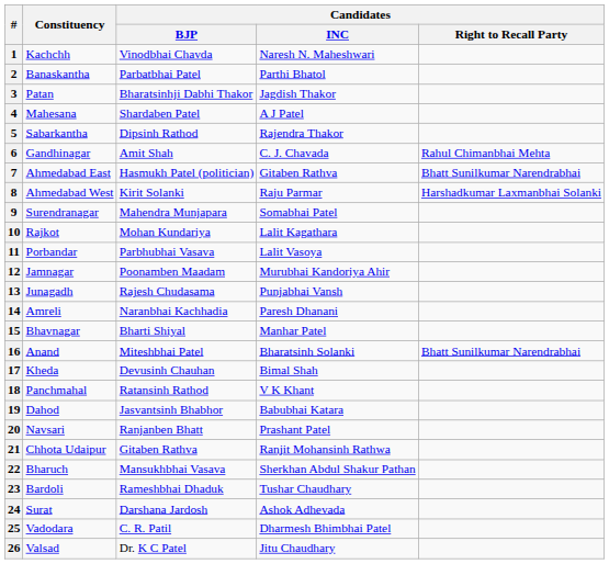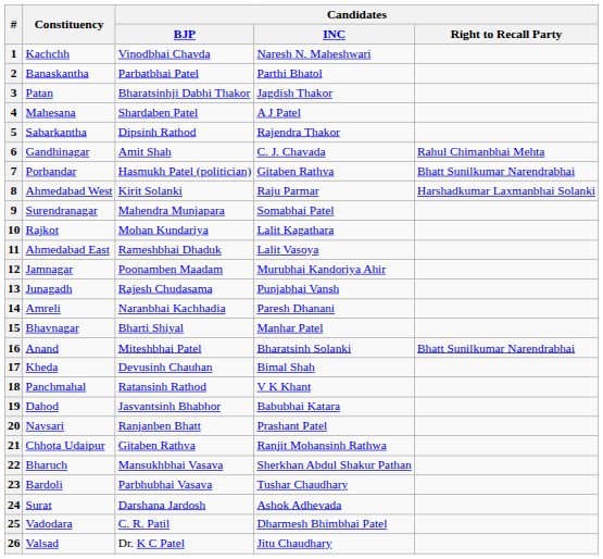7 | Constituency: Ahmedabad East -> Porbandar
11 | Constituency: Porbandar -> Ahmedabad East
11 | Candidates / BJP: Parbhubhai Vasava -> Rameshbhai Dhaduk
23 | Candidates / BJP: Rameshbhai Dhaduk -> Parbhubhai Vasava
